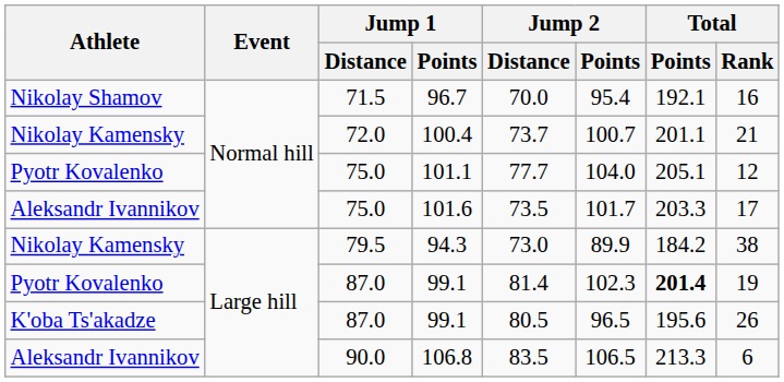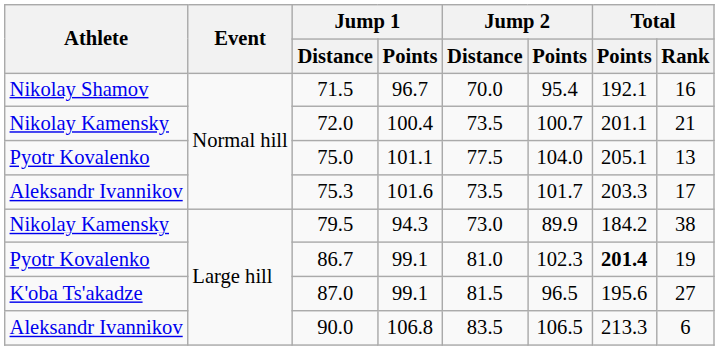100.4 | Jump 2 / Distance: 73.7 -> 73.5
101.1 | Jump 2 / Distance: 77.7 -> 77.5
101.1 | Total / Rank: 12 -> 13
101.6 | Jump 1 / Distance: 75.0 -> 75.3
Pyotr Kovalenko / 99.1 | Jump 1 / Distance: 87.0 -> 86.7
Pyotr Kovalenko / 99.1 | Jump 2 / Distance: 81.4 -> 81.0
K'oba Ts'akadze / 99.1 | Jump 2 / Distance: 80.5 -> 81.5
K'oba Ts'akadze / 99.1 | Total / Rank: 26 -> 27
